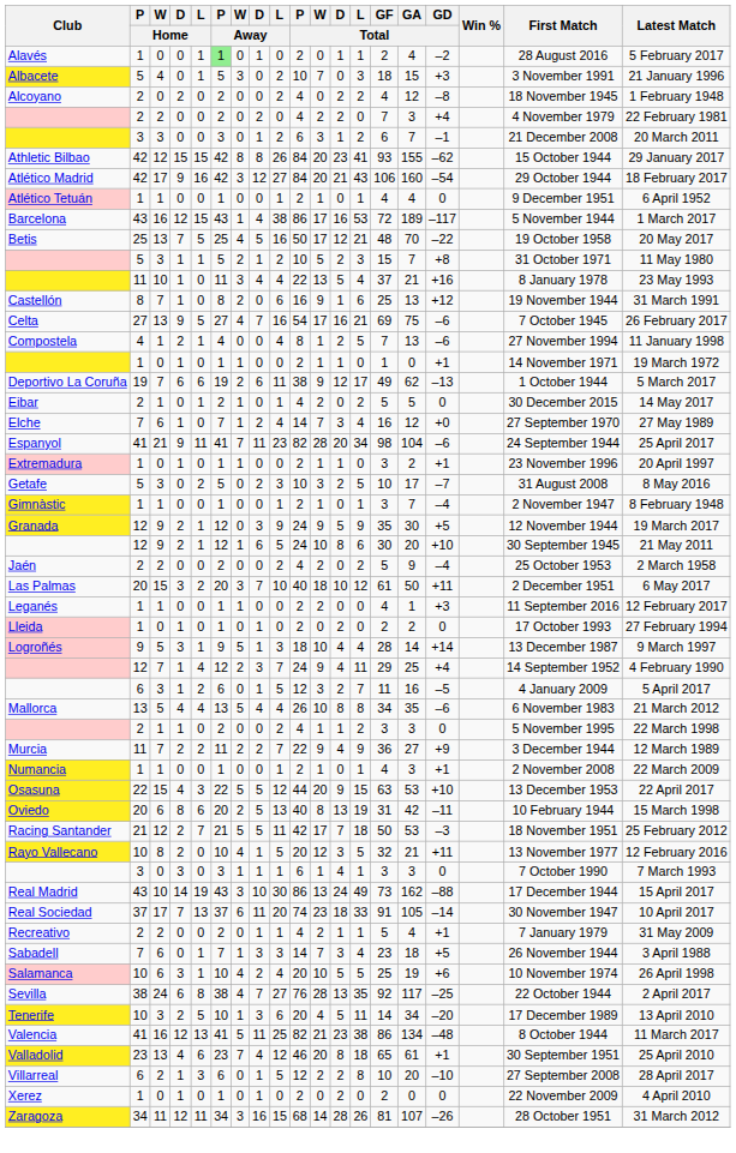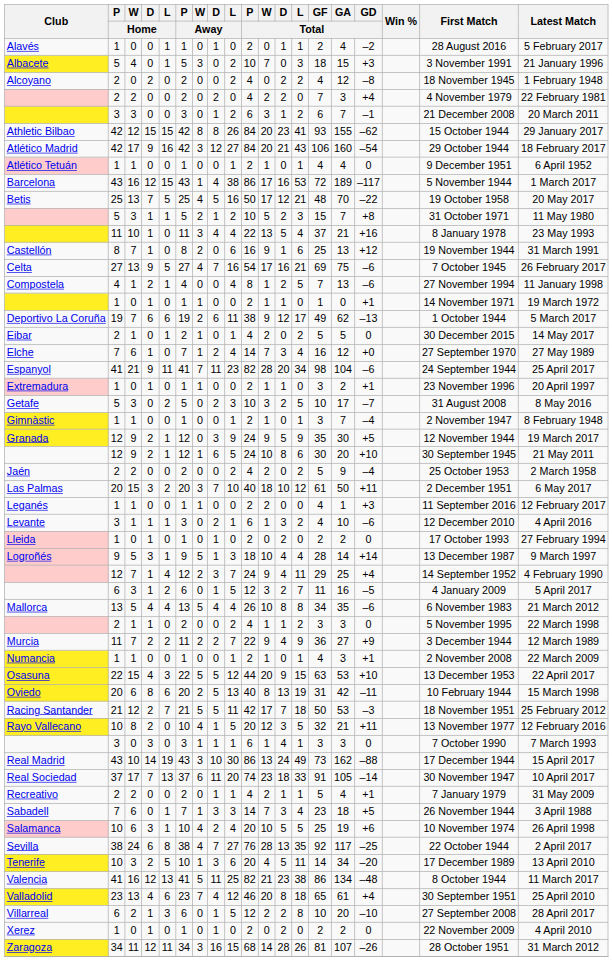Alavés | P / Away: lightgreen background -> no background
+ row: Levante | 3 | 1 | 1 | 1 | 3 | 0 | 2 | 1 | 6 | 1 | 3 | 2 | 4 | 10 | –6 | 12 December 2010 | 4 April 2016
Valladolid | GD / Total: +1 -> +4
Xerez | GA / Total: 0 -> 2
